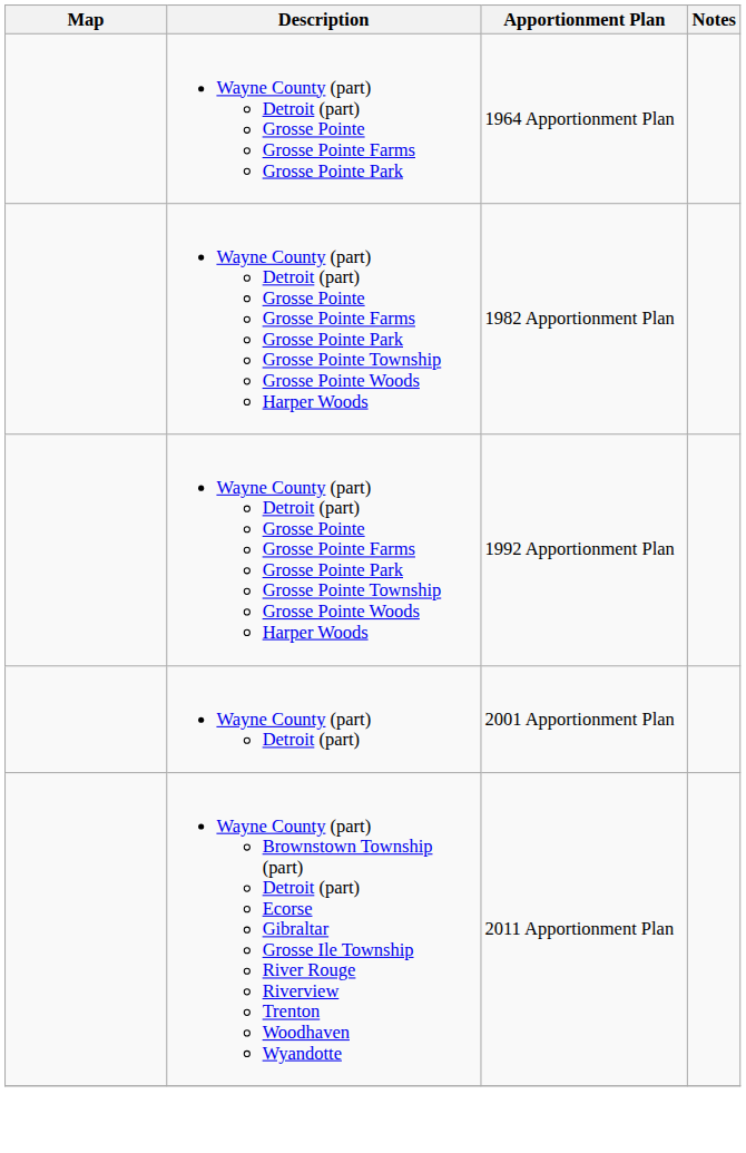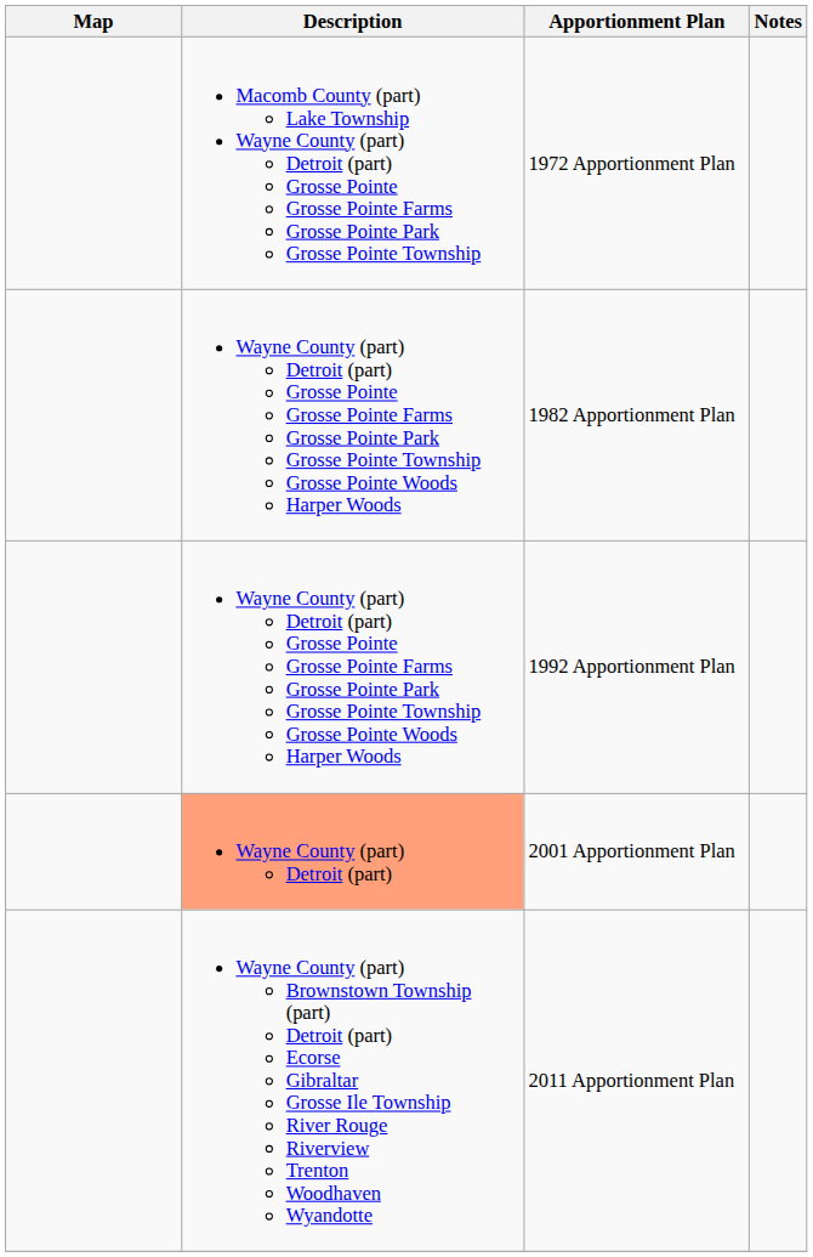- row: Wayne County (part) Detroit (part) Grosse Pointe Grosse Pointe Farms Grosse Pointe Park | 1964 Apportionment Plan
+ row: Macomb County (part) Lake Township Wayne County (part) Detroit (part) Grosse Pointe Grosse Pointe Farms Grosse Pointe Park Grosse Pointe Township | 1972 Apportionment Plan
2001 Apportionment Plan | Description: no background -> lightsalmon background
